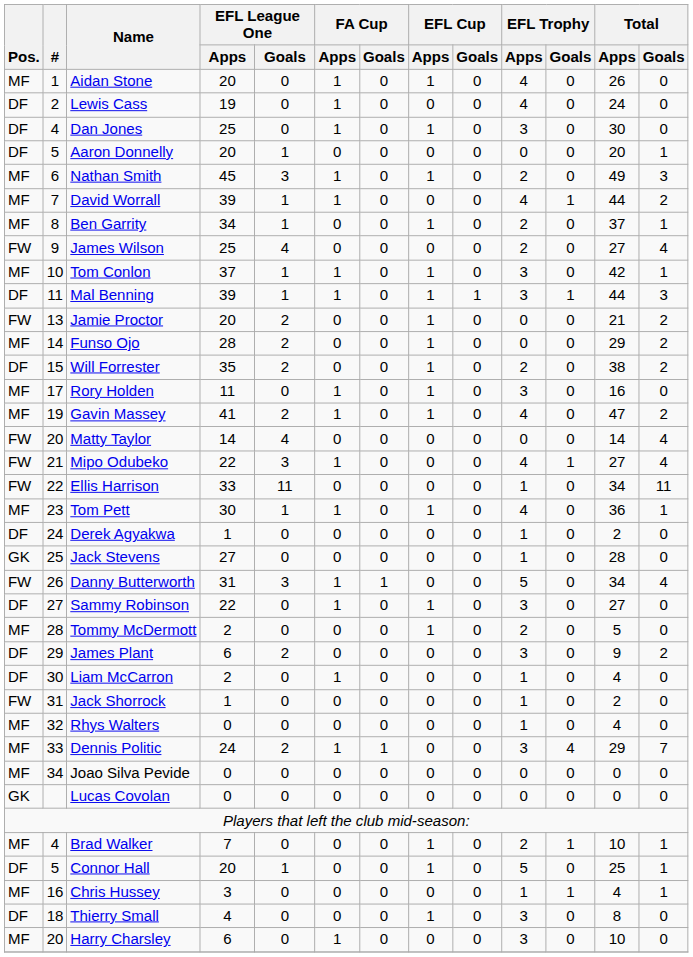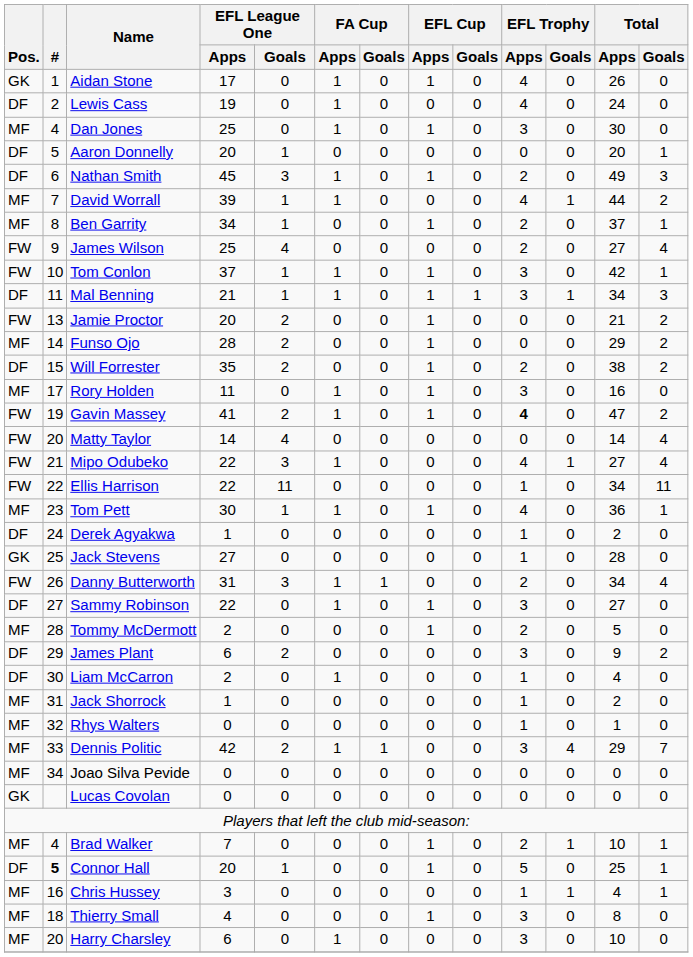Aidan Stone | Pos.: MF -> GK
Aidan Stone | EFL League One / Apps: 20 -> 17
Dan Jones | Pos.: DF -> MF
Nathan Smith | Pos.: MF -> DF
Tom Conlon | Pos.: MF -> FW
Mal Benning | EFL League One / Apps: 39 -> 21
Mal Benning | Total / Apps: 44 -> 34
Gavin Massey | Pos.: MF -> FW
Gavin Massey | EFL Trophy / Apps: normal -> bold
Ellis Harrison | EFL League One / Apps: 33 -> 22
Danny Butterworth | EFL Trophy / Apps: 5 -> 2
Jack Shorrock | Pos.: FW -> MF
Rhys Walters | Total / Apps: 4 -> 1
Dennis Politic | EFL League One / Apps: 24 -> 42
Connor Hall | #: normal -> bold
Thierry Small | Pos.: DF -> MF
